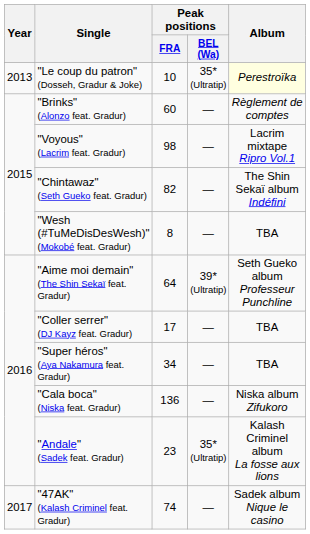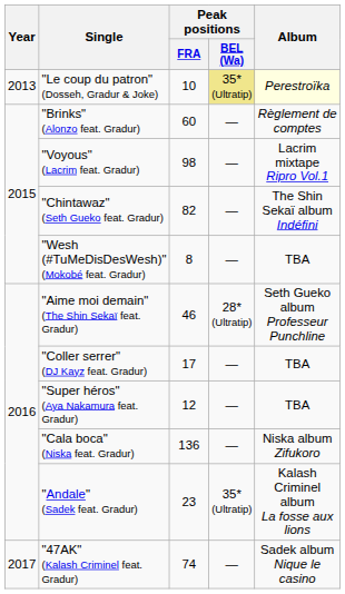"Le coup du patron" (Dosseh, Gradur & Joke) | Peak positions / BEL (Wa): no background -> khaki background
"Aime moi demain" (The Shin Sekaï feat. Gradur) | Peak positions / FRA: 64 -> 46
"Aime moi demain" (The Shin Sekaï feat. Gradur) | Peak positions / BEL (Wa): 39* (Ultratip) -> 28* (Ultratip)
"Super héros" (Aya Nakamura feat. Gradur) | Peak positions / FRA: 34 -> 12
